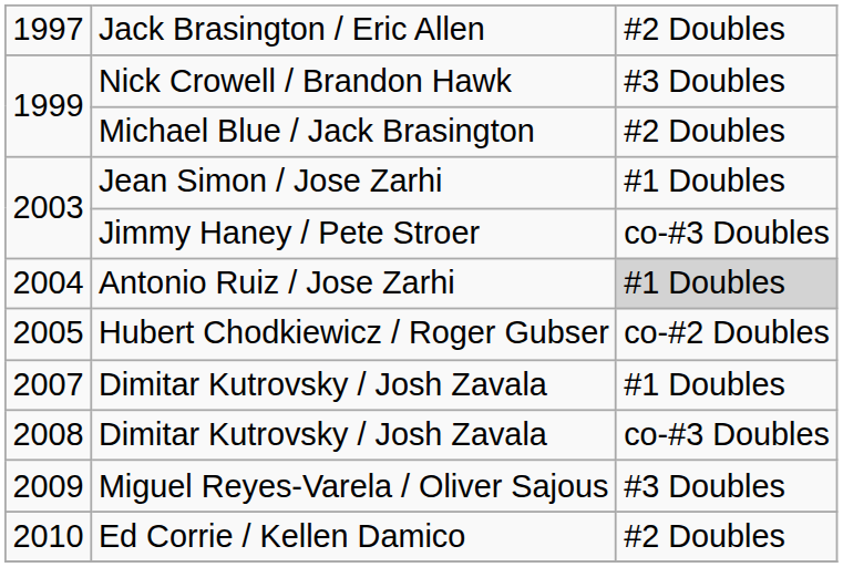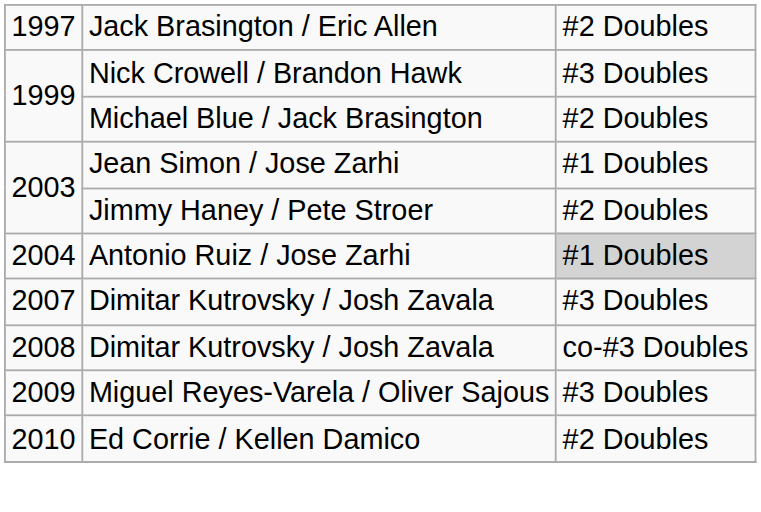Jimmy Haney / Pete Stroer | column 3: co-#3 Doubles -> #2 Doubles
- row: 2005 | Hubert Chodkiewicz / Roger Gubser | co-#2 Doubles
2007 / Dimitar Kutrovsky / Josh Zavala | column 3: #1 Doubles -> #3 Doubles
